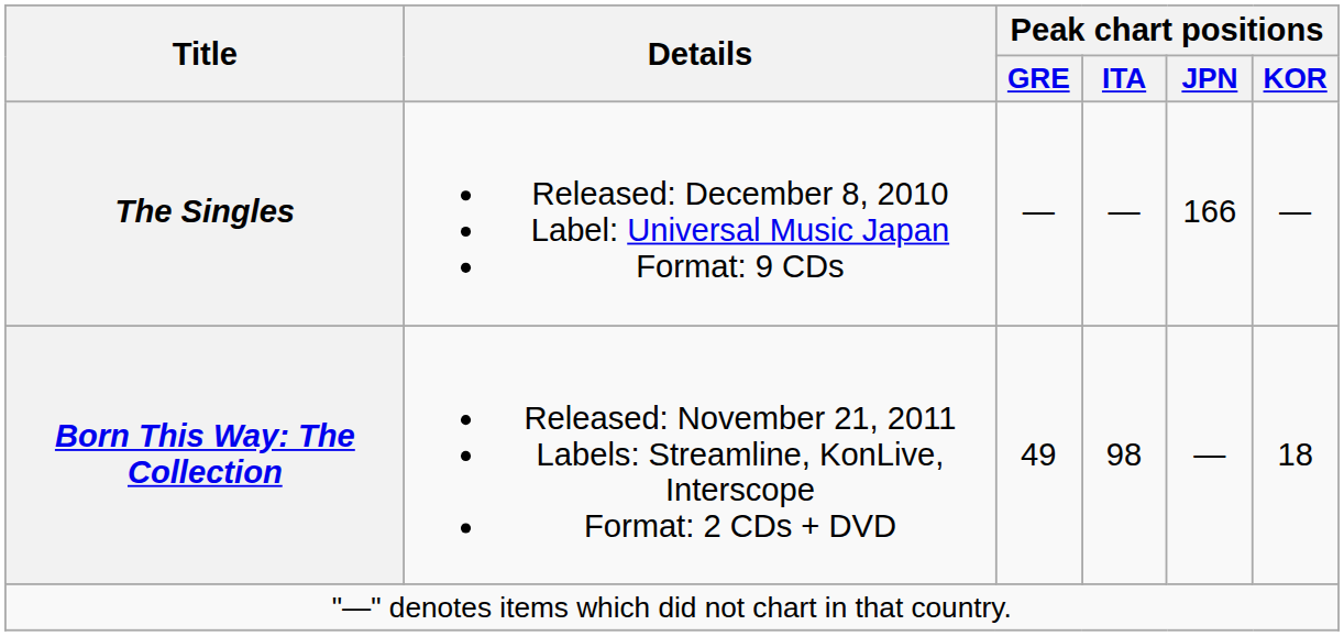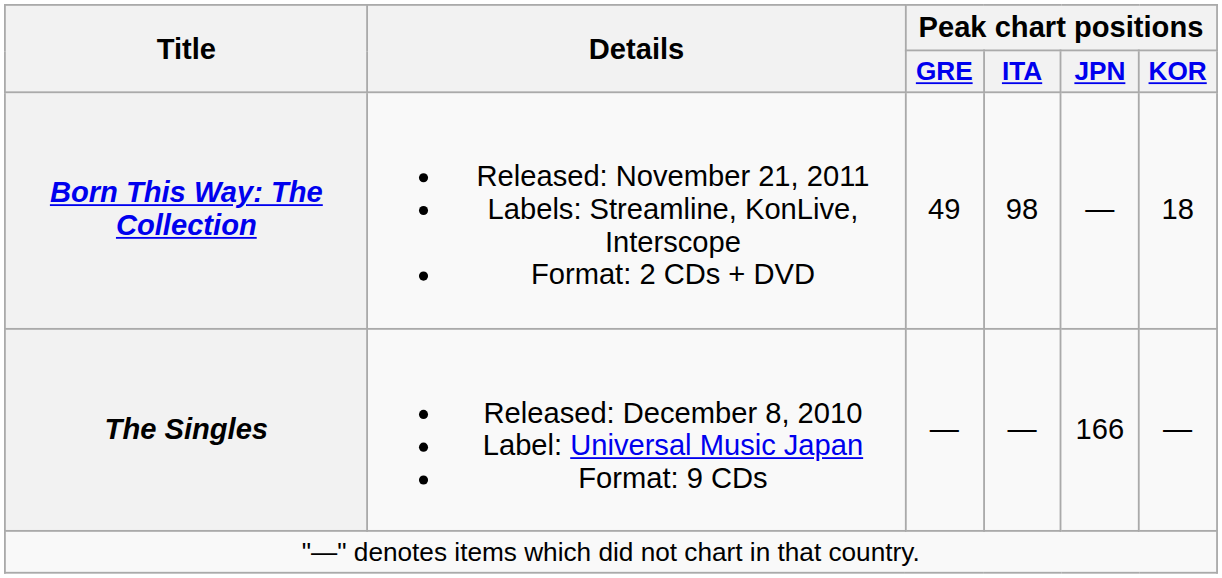rows swapped: The Singles <-> Born This Way: The Collection
